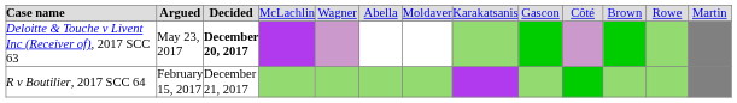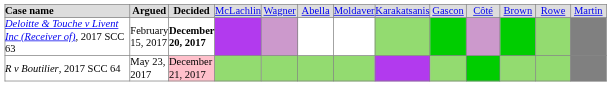Deloitte & Touche v Livent Inc (Receiver of), 2017 SCC 63 | column 2: May 23, 2017 -> February 15, 2017
R v Boutilier, 2017 SCC 64 | column 2: February 15, 2017 -> May 23, 2017
R v Boutilier, 2017 SCC 64 | column 3: no background -> pink background
